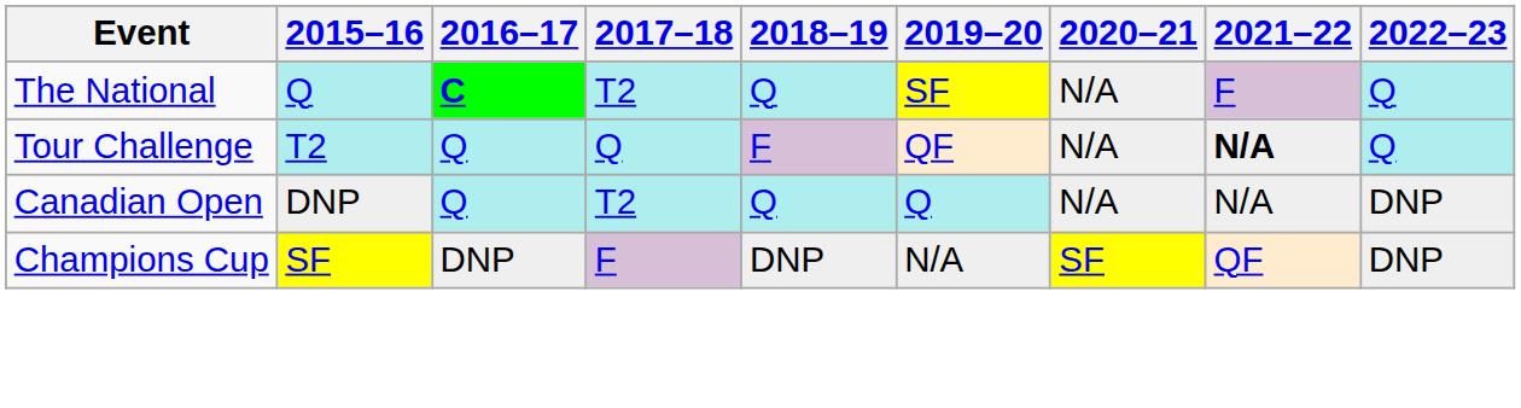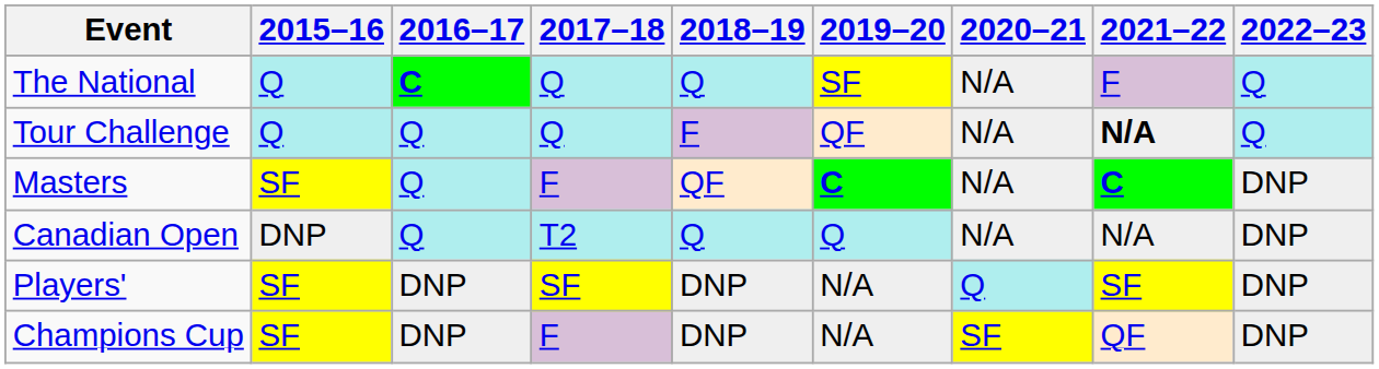The National | 2017–18: T2 -> Q
Tour Challenge | 2015–16: T2 -> Q
+ row: Masters | SF | Q | F | QF | C | N/A | C | DNP
+ row: Players' | SF | DNP | SF | DNP | N/A | Q | SF | DNP
